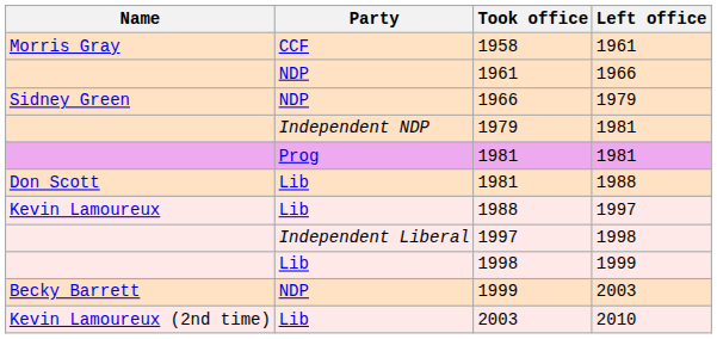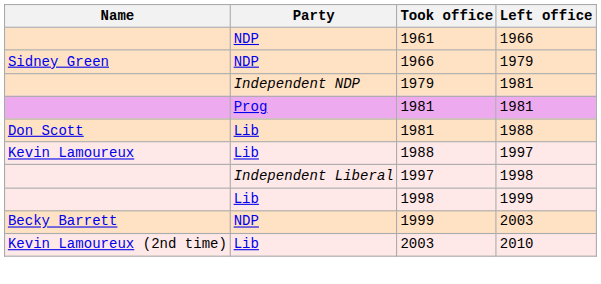- row: Morris Gray | CCF | 1958 | 1961
